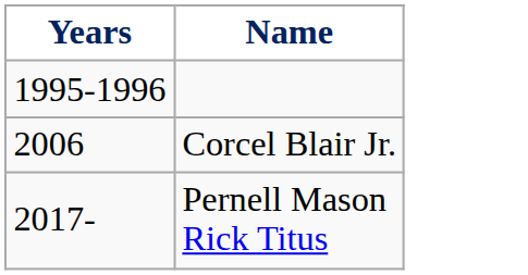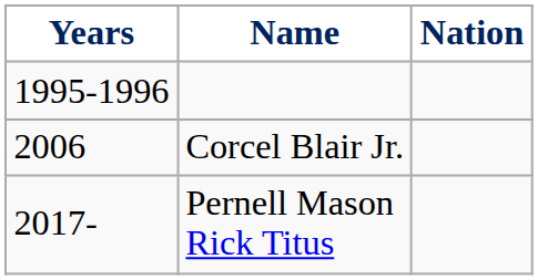+ column: Nation
